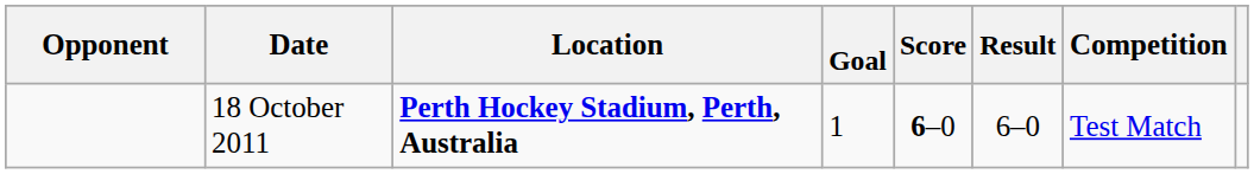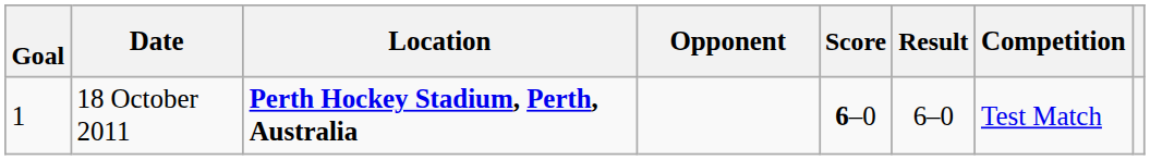columns swapped: Goal <-> Opponent
